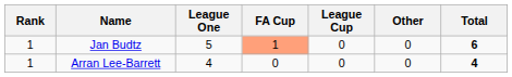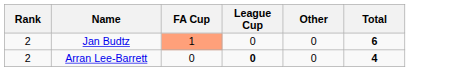- column: League One | 5 | 4
Jan Budtz | Rank: 1 -> 2
Arran Lee-Barrett | Rank: 1 -> 2
Arran Lee-Barrett | League Cup: normal -> bold
